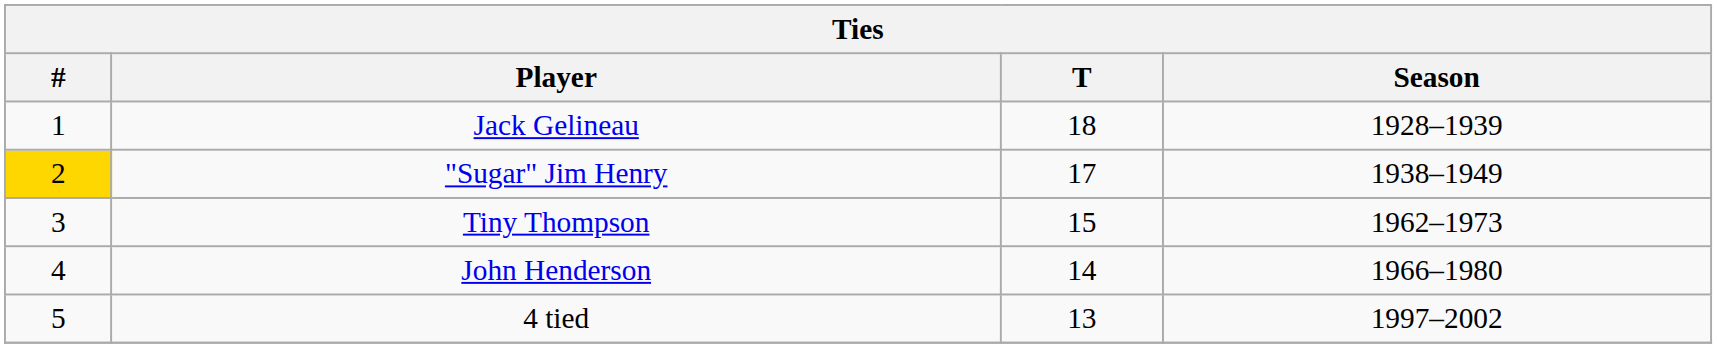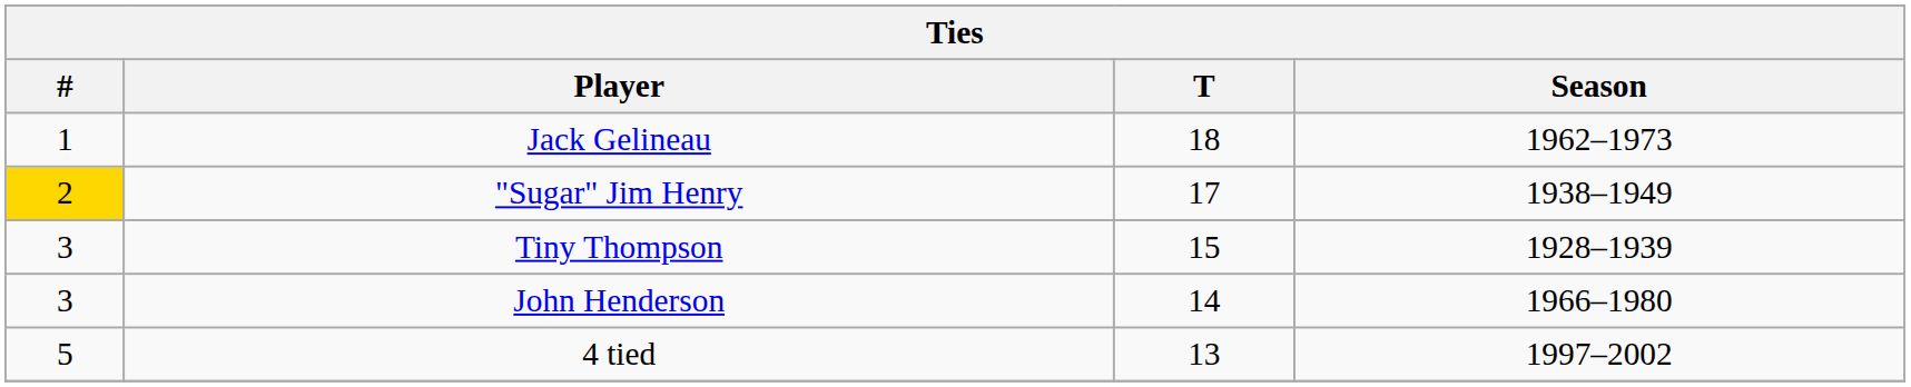Jack Gelineau | Season: 1928–1939 -> 1962–1973
Tiny Thompson | Season: 1962–1973 -> 1928–1939
John Henderson | #: 4 -> 3
